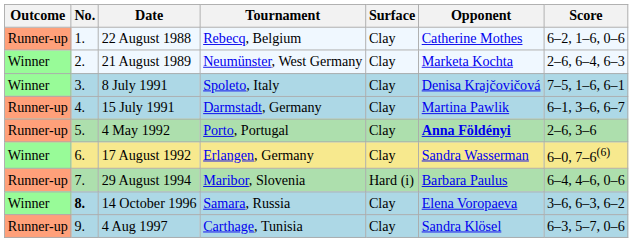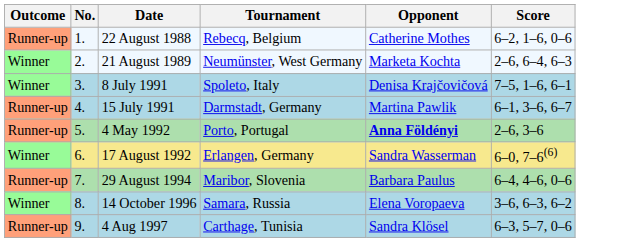- column: Surface | Clay | Clay | Clay | Clay | Clay | Clay | Hard (i) | Clay | Clay
14 October 1996 | No.: bold -> normal
